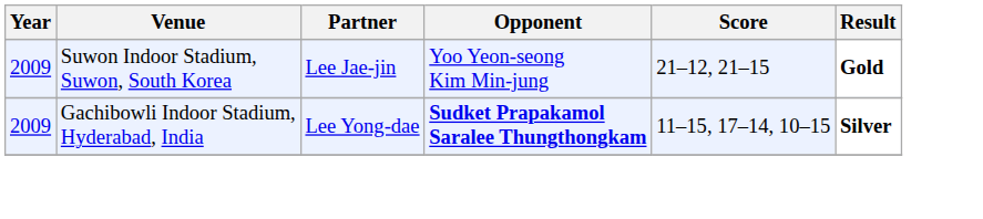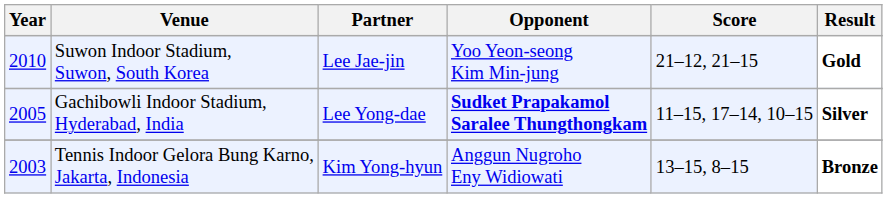Suwon Indoor Stadium, Suwon, South Korea | Year: 2009 -> 2010
Gachibowli Indoor Stadium, Hyderabad, India | Year: 2009 -> 2005
+ row: 2003 | Tennis Indoor Gelora Bung Karno, Jakarta, Indonesia | Kim Yong-hyun | Anggun Nugroho Eny Widiowati | 13–15, 8–15 | Bronze
